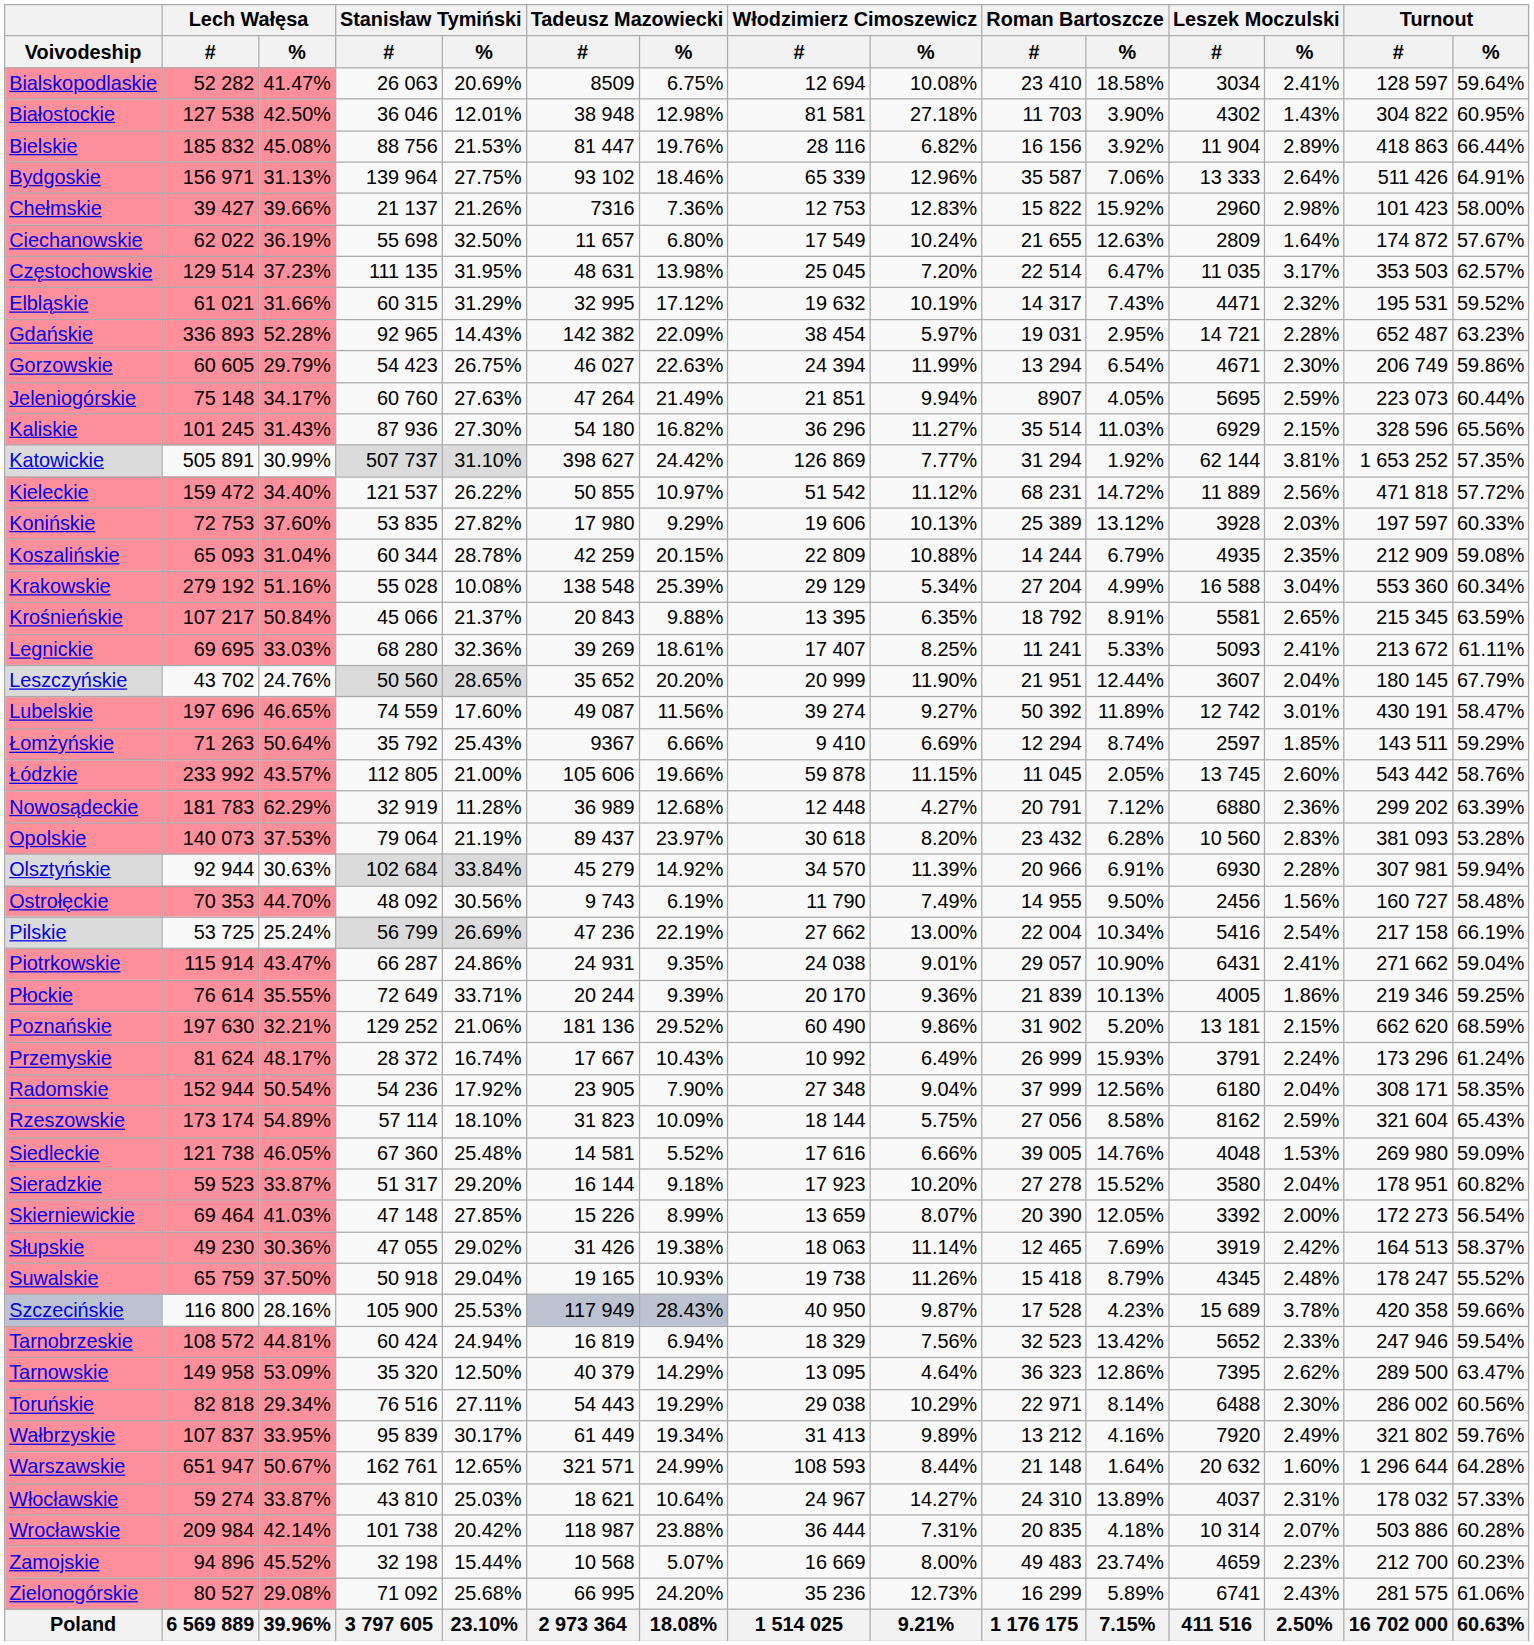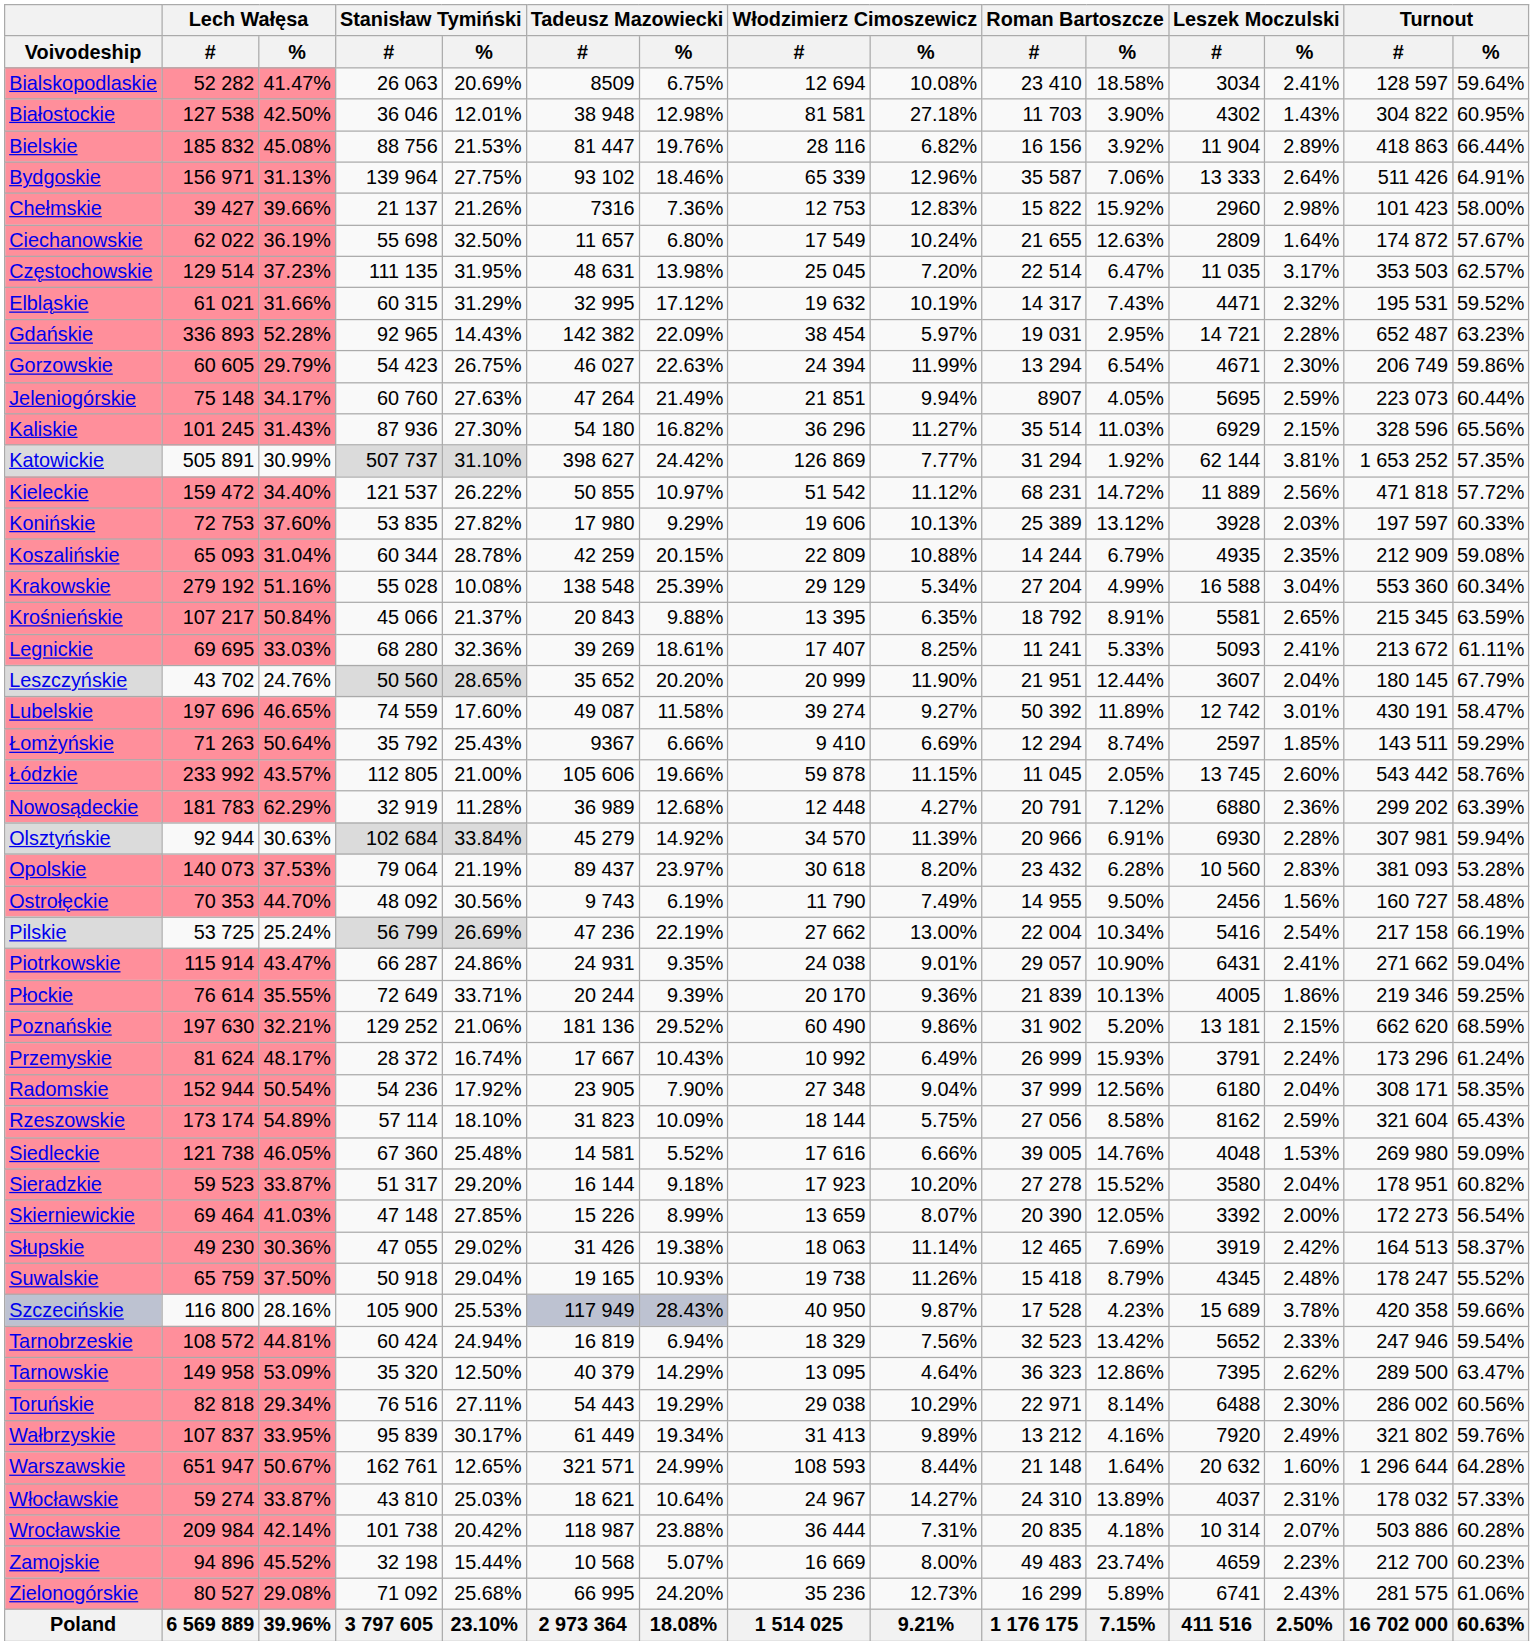Lubelskie | Tadeusz Mazowiecki / %: 11.56% -> 11.58%
rows swapped: Olsztyńskie <-> Opolskie
